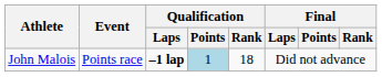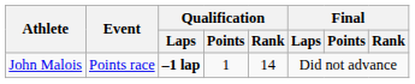John Malois | Qualification / Points: lightblue background -> no background
John Malois | Qualification / Rank: 18 -> 14
